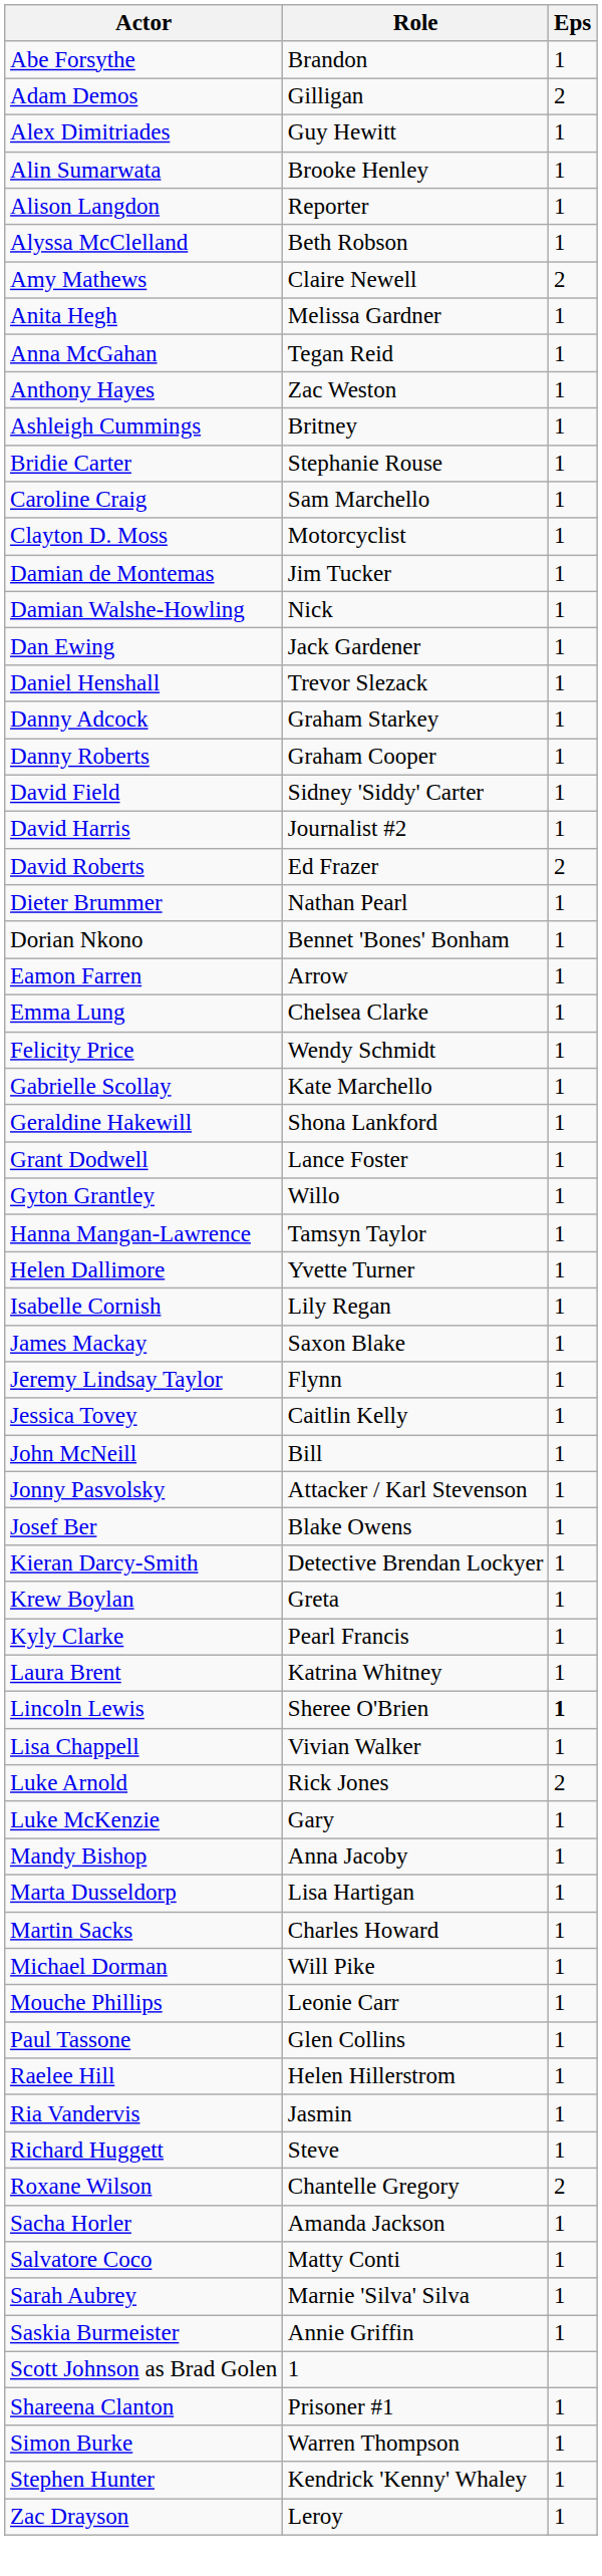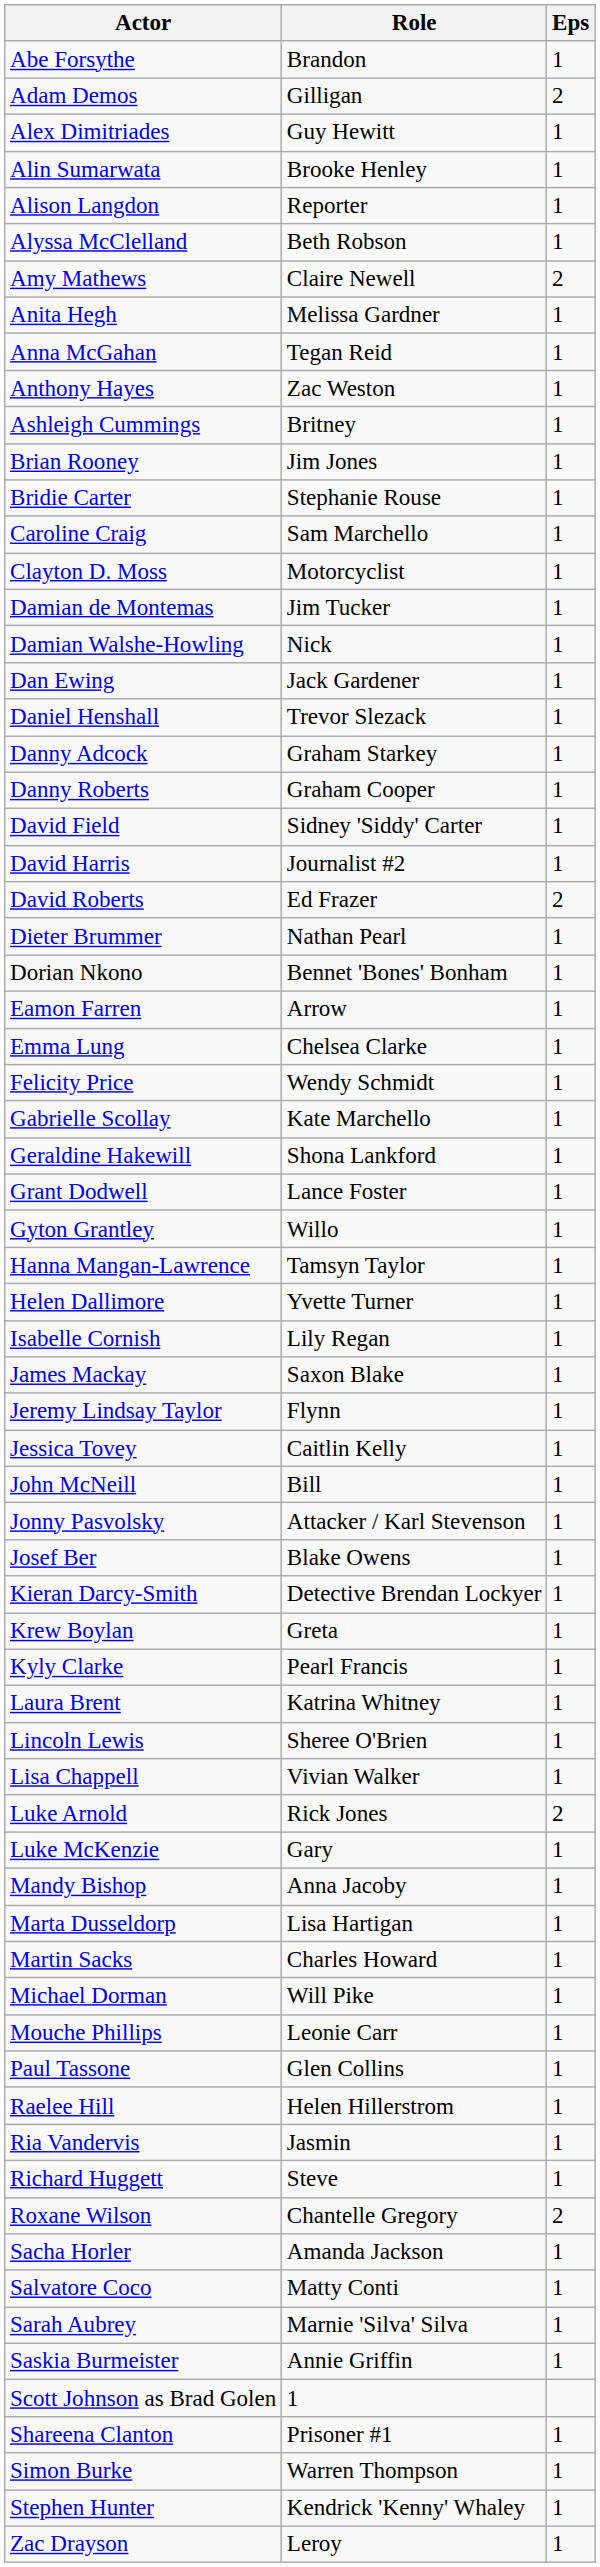+ row: Brian Rooney | Jim Jones | 1
Lincoln Lewis | Eps: bold -> normal
